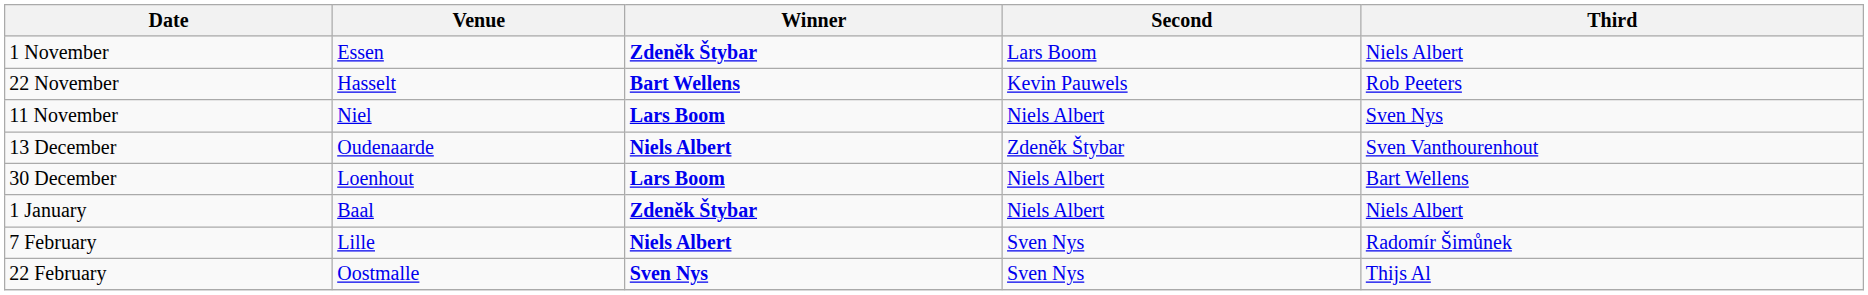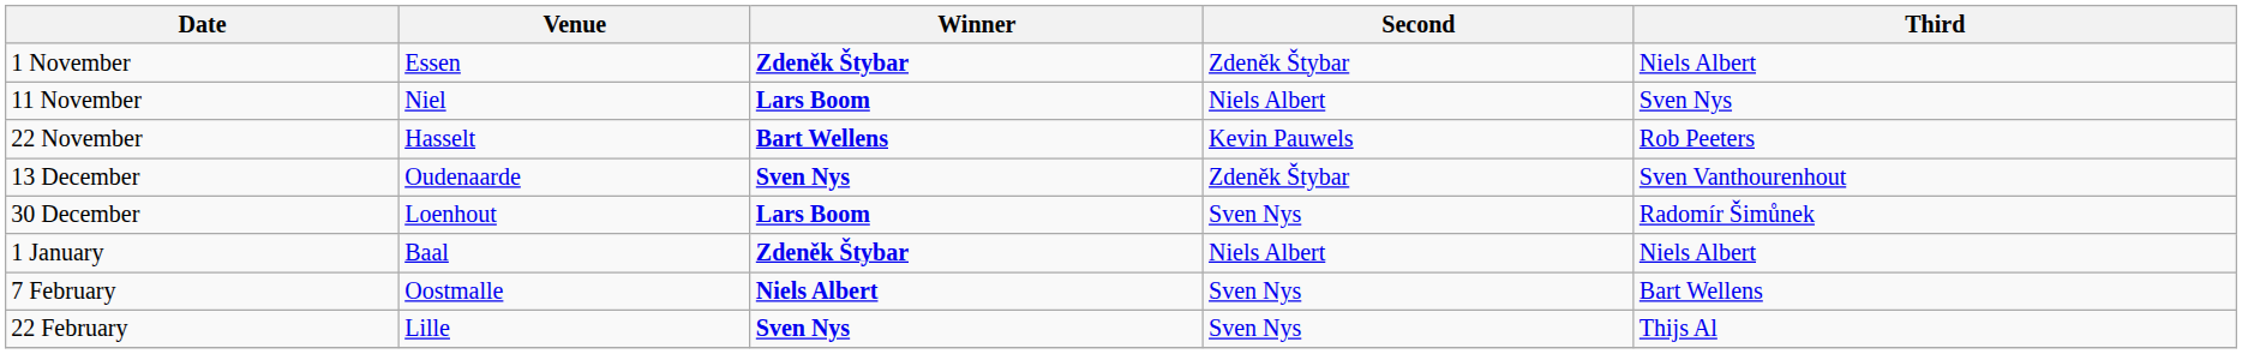1 November | Second: Lars Boom -> Zdeněk Štybar
rows swapped: 11 November <-> 22 November
13 December | Winner: Niels Albert -> Sven Nys
30 December | Second: Niels Albert -> Sven Nys
30 December | Third: Bart Wellens -> Radomír Šimůnek
7 February | Venue: Lille -> Oostmalle
7 February | Third: Radomír Šimůnek -> Bart Wellens
22 February | Venue: Oostmalle -> Lille
